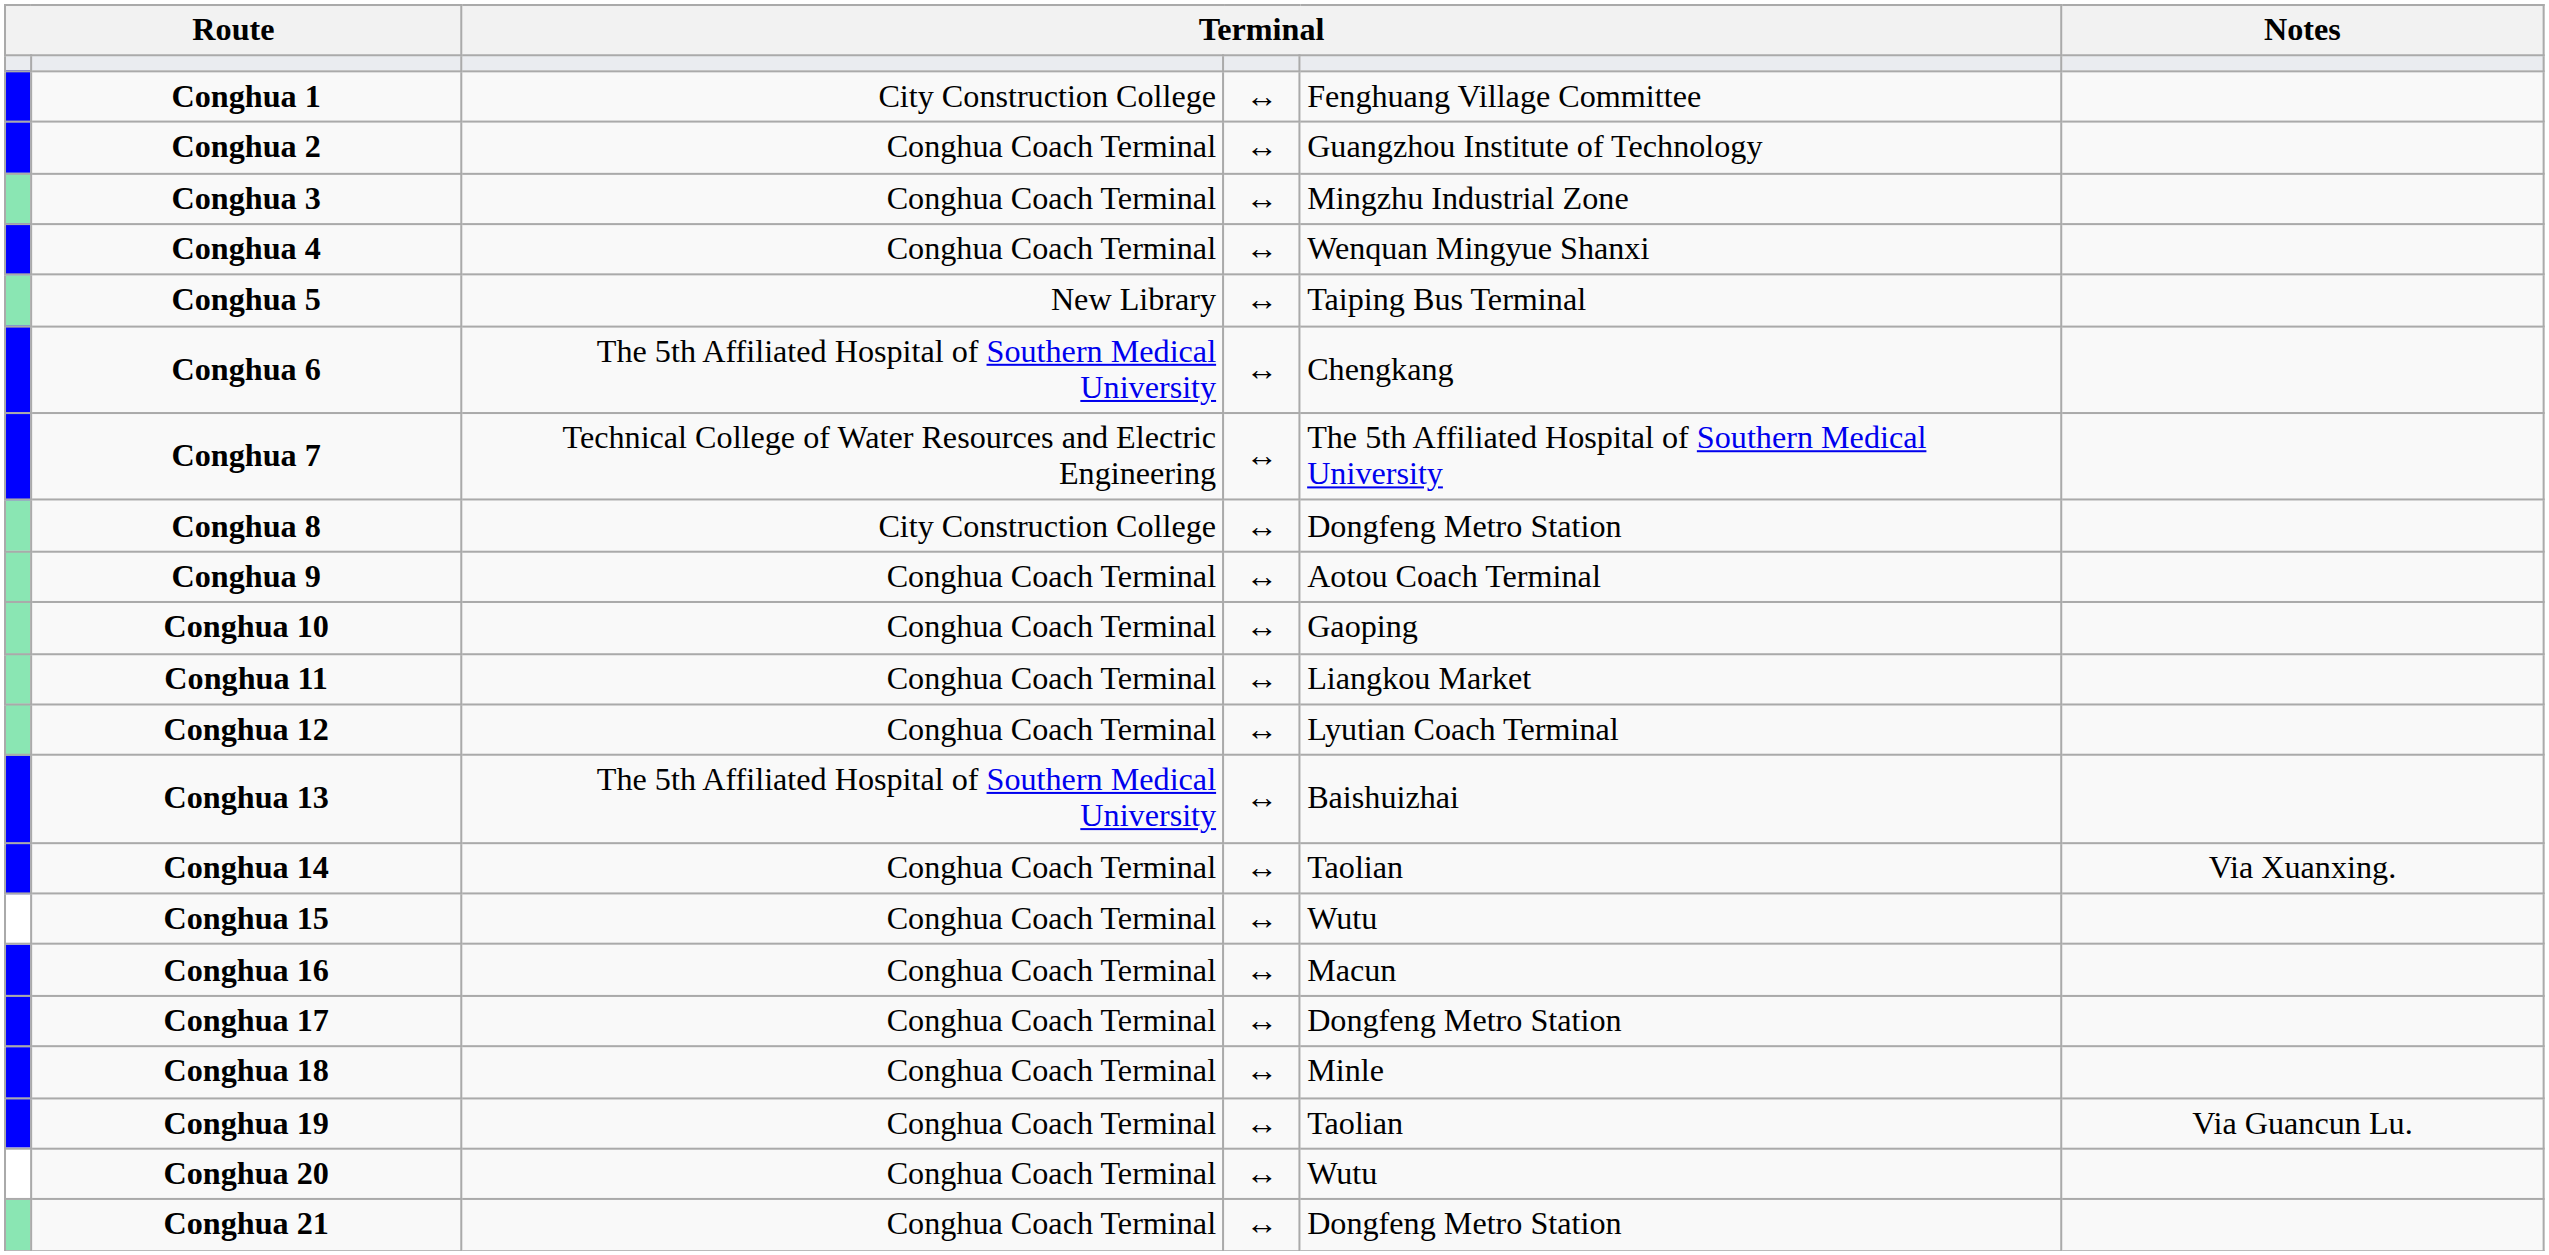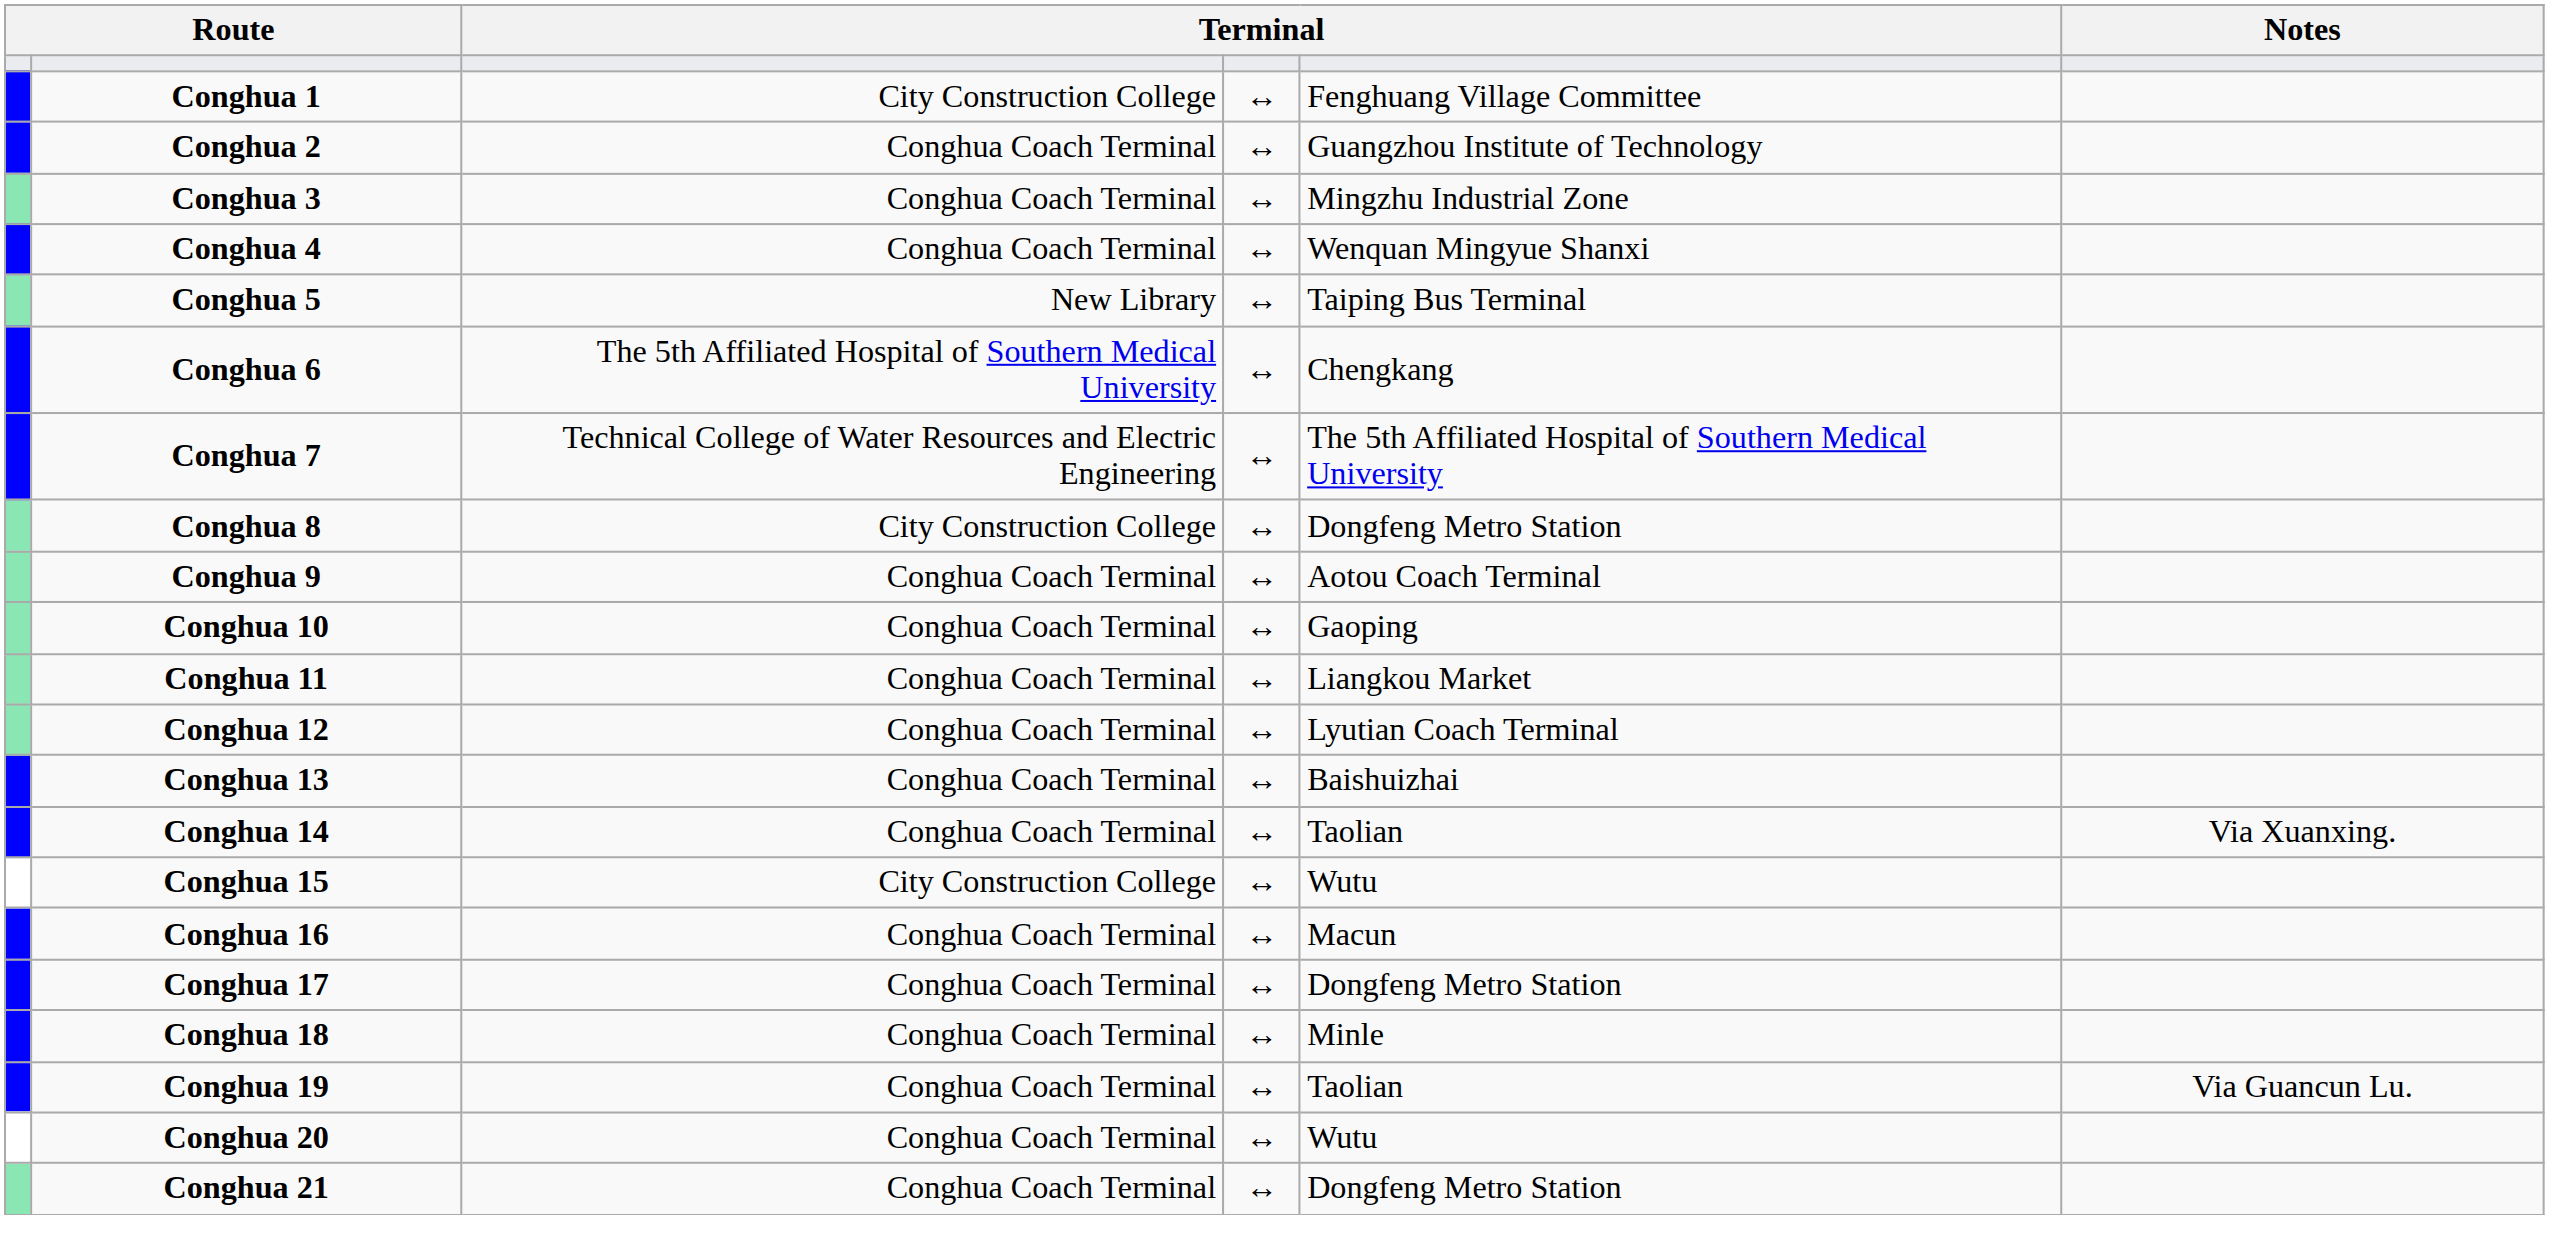Conghua 13 | column 3: The 5th Affiliated Hospital of Southern Medical University -> Conghua Coach Terminal
Conghua 15 | column 3: Conghua Coach Terminal -> City Construction College
